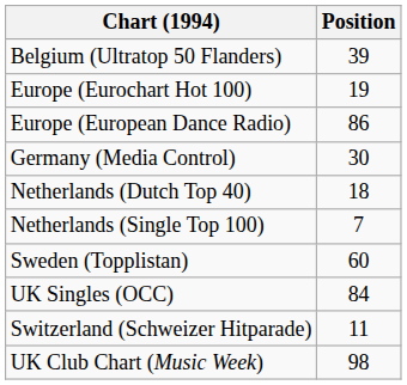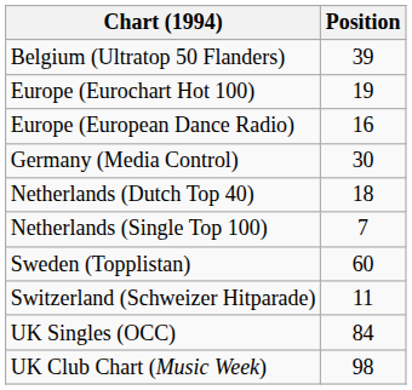Europe (European Dance Radio) | Position: 86 -> 16
rows swapped: Switzerland (Schweizer Hitparade) <-> UK Singles (OCC)
